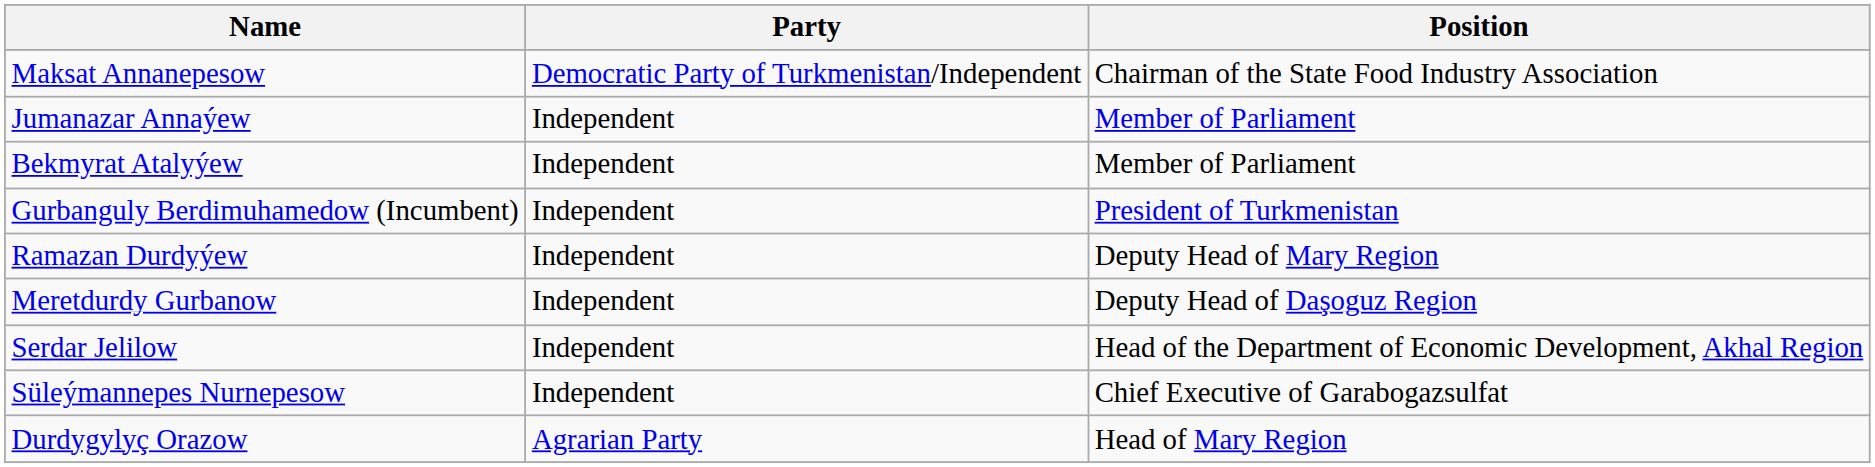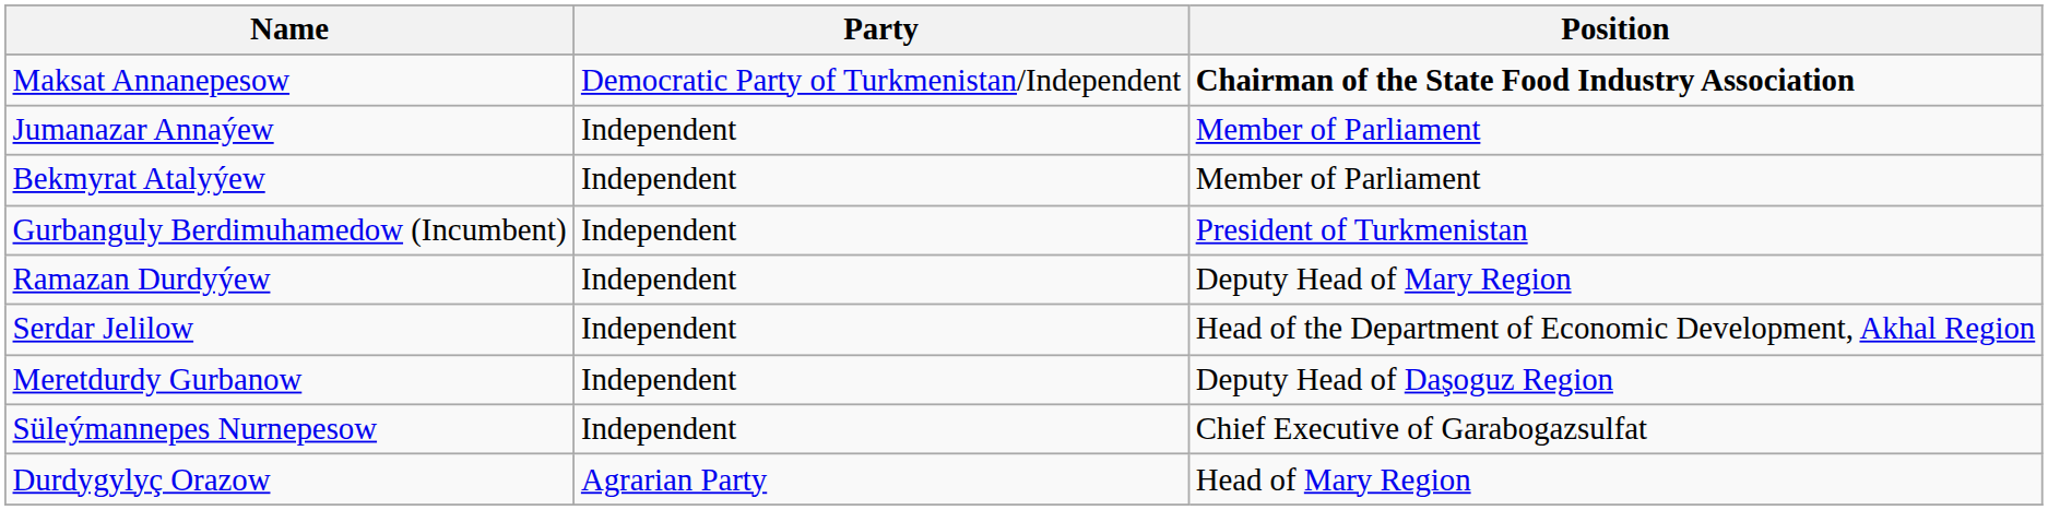Maksat Annanepesow | Position: normal -> bold
rows swapped: Meretdurdy Gurbanow <-> Serdar Jelilow
